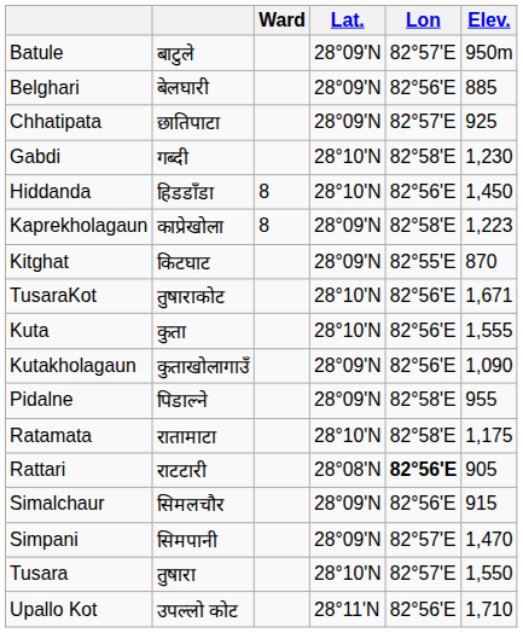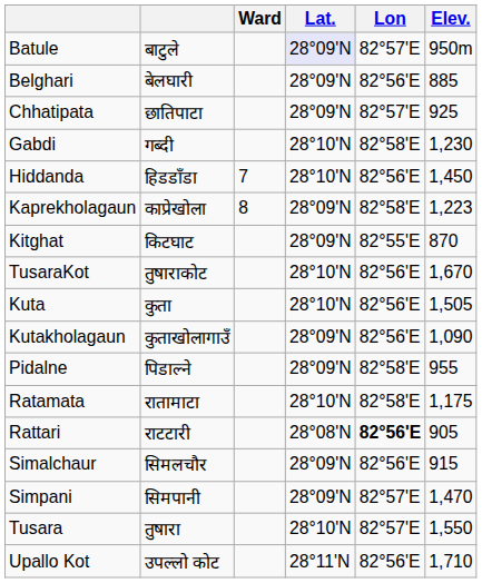Batule | Lat.: no background -> lavender background
Hiddanda | Ward: 8 -> 7
TusaraKot | Elev.: 1,671 -> 1,670
Kuta | Elev.: 1,555 -> 1,505
